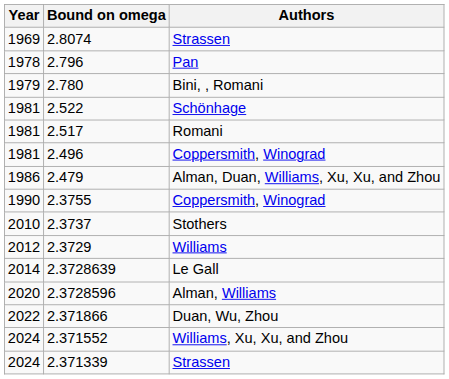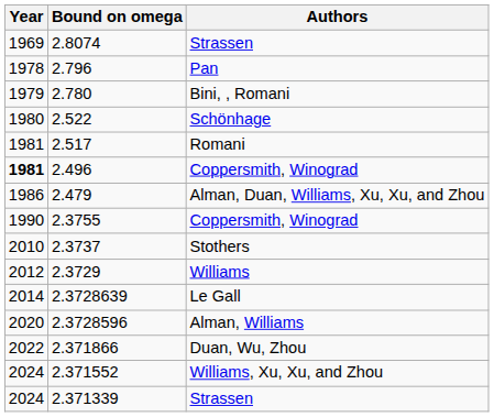2.522 | Year: 1981 -> 1980
2.496 | Year: normal -> bold
